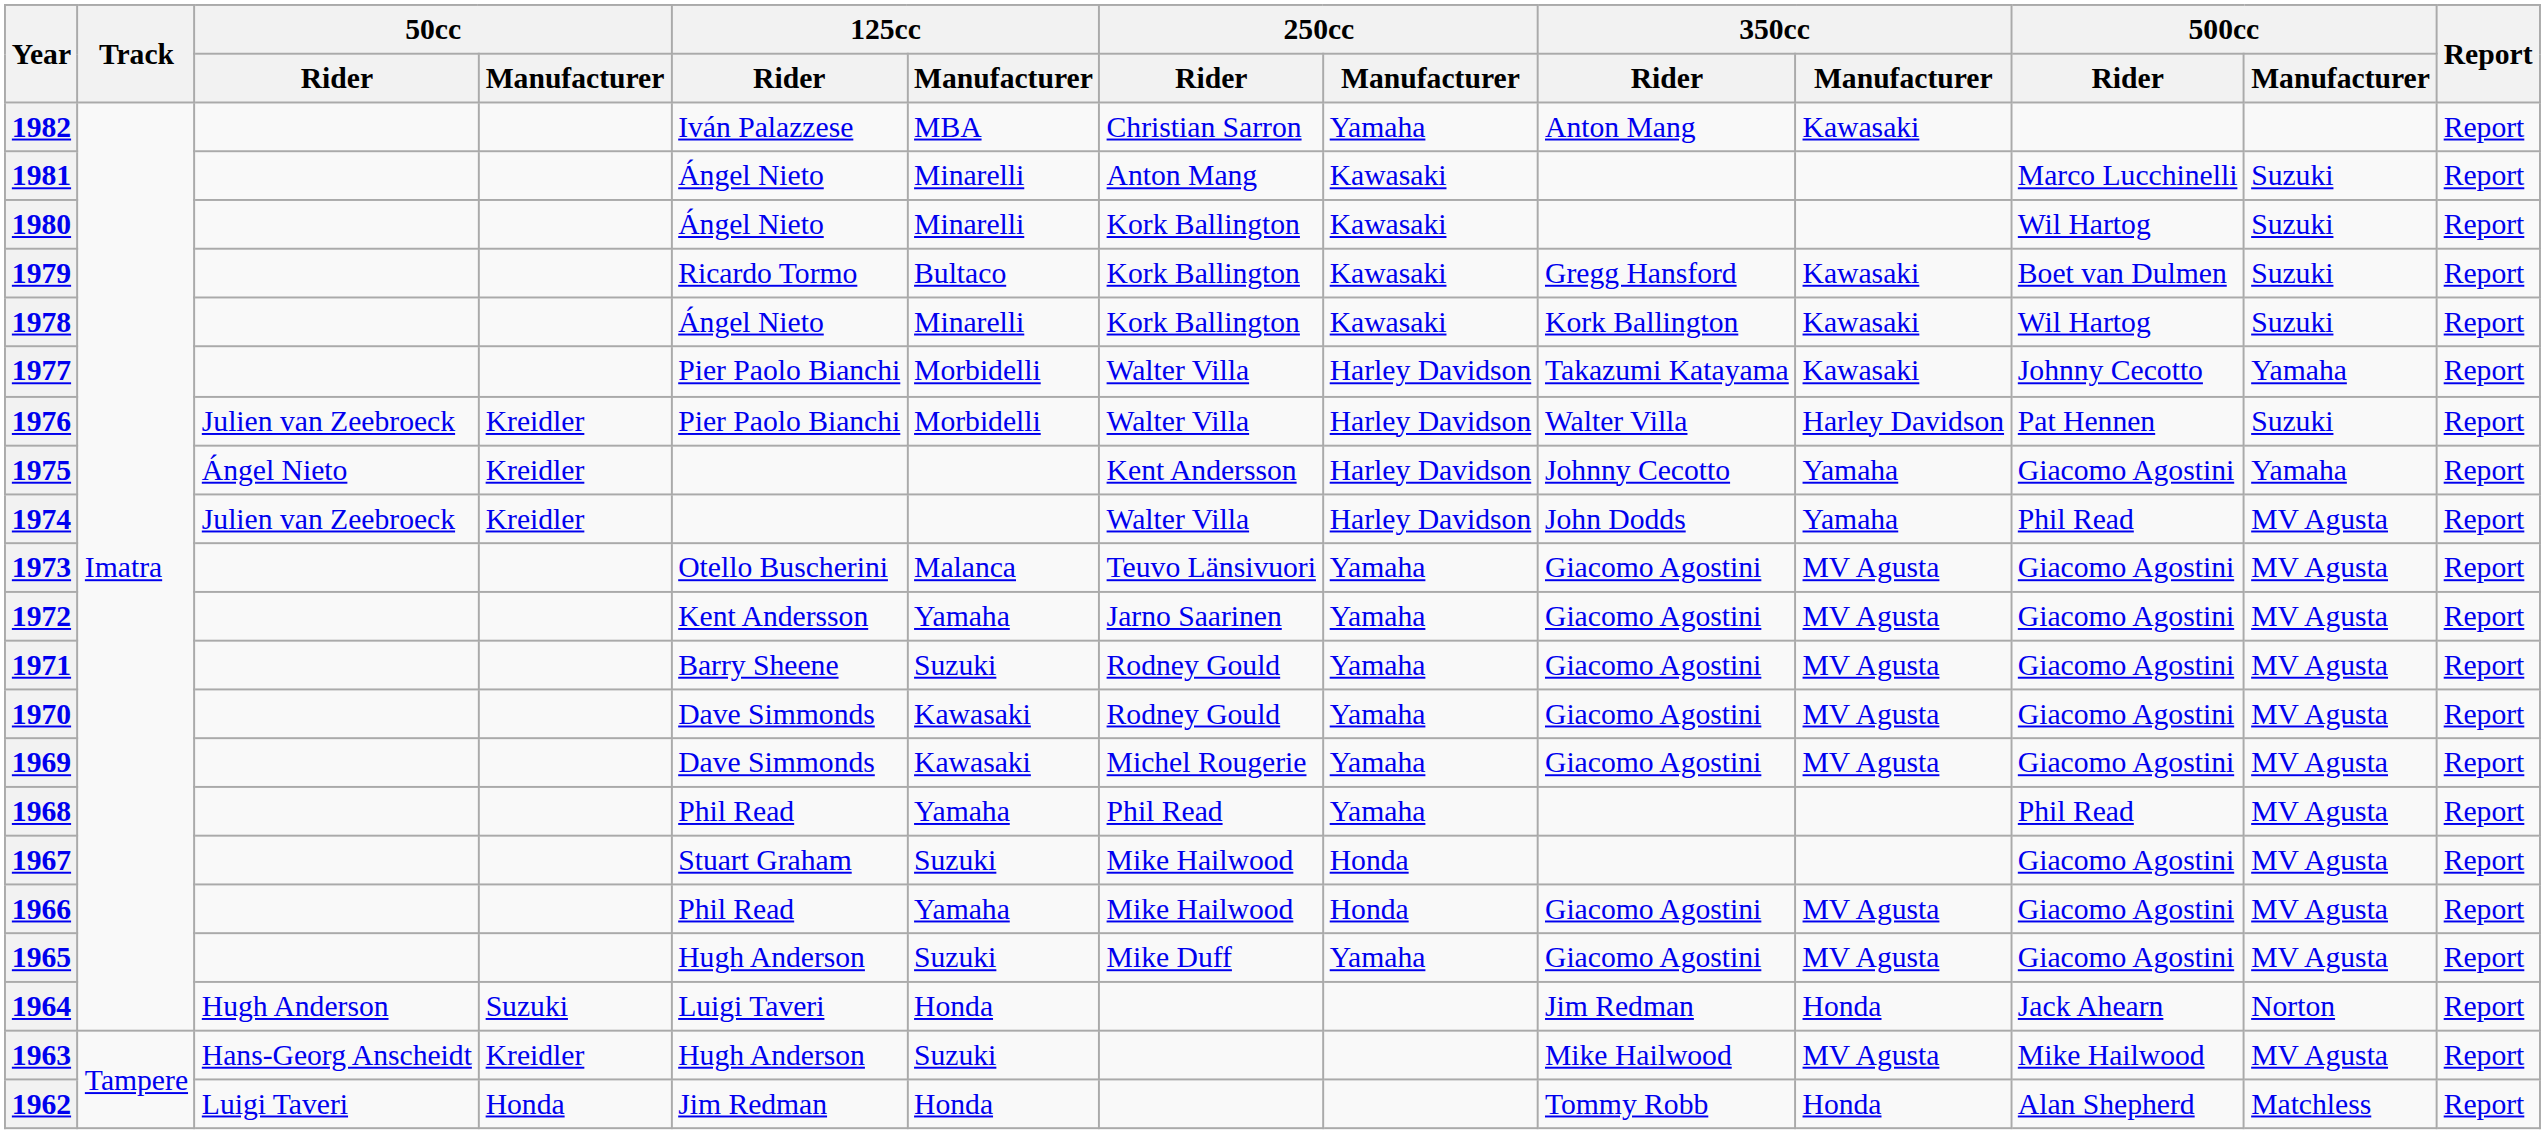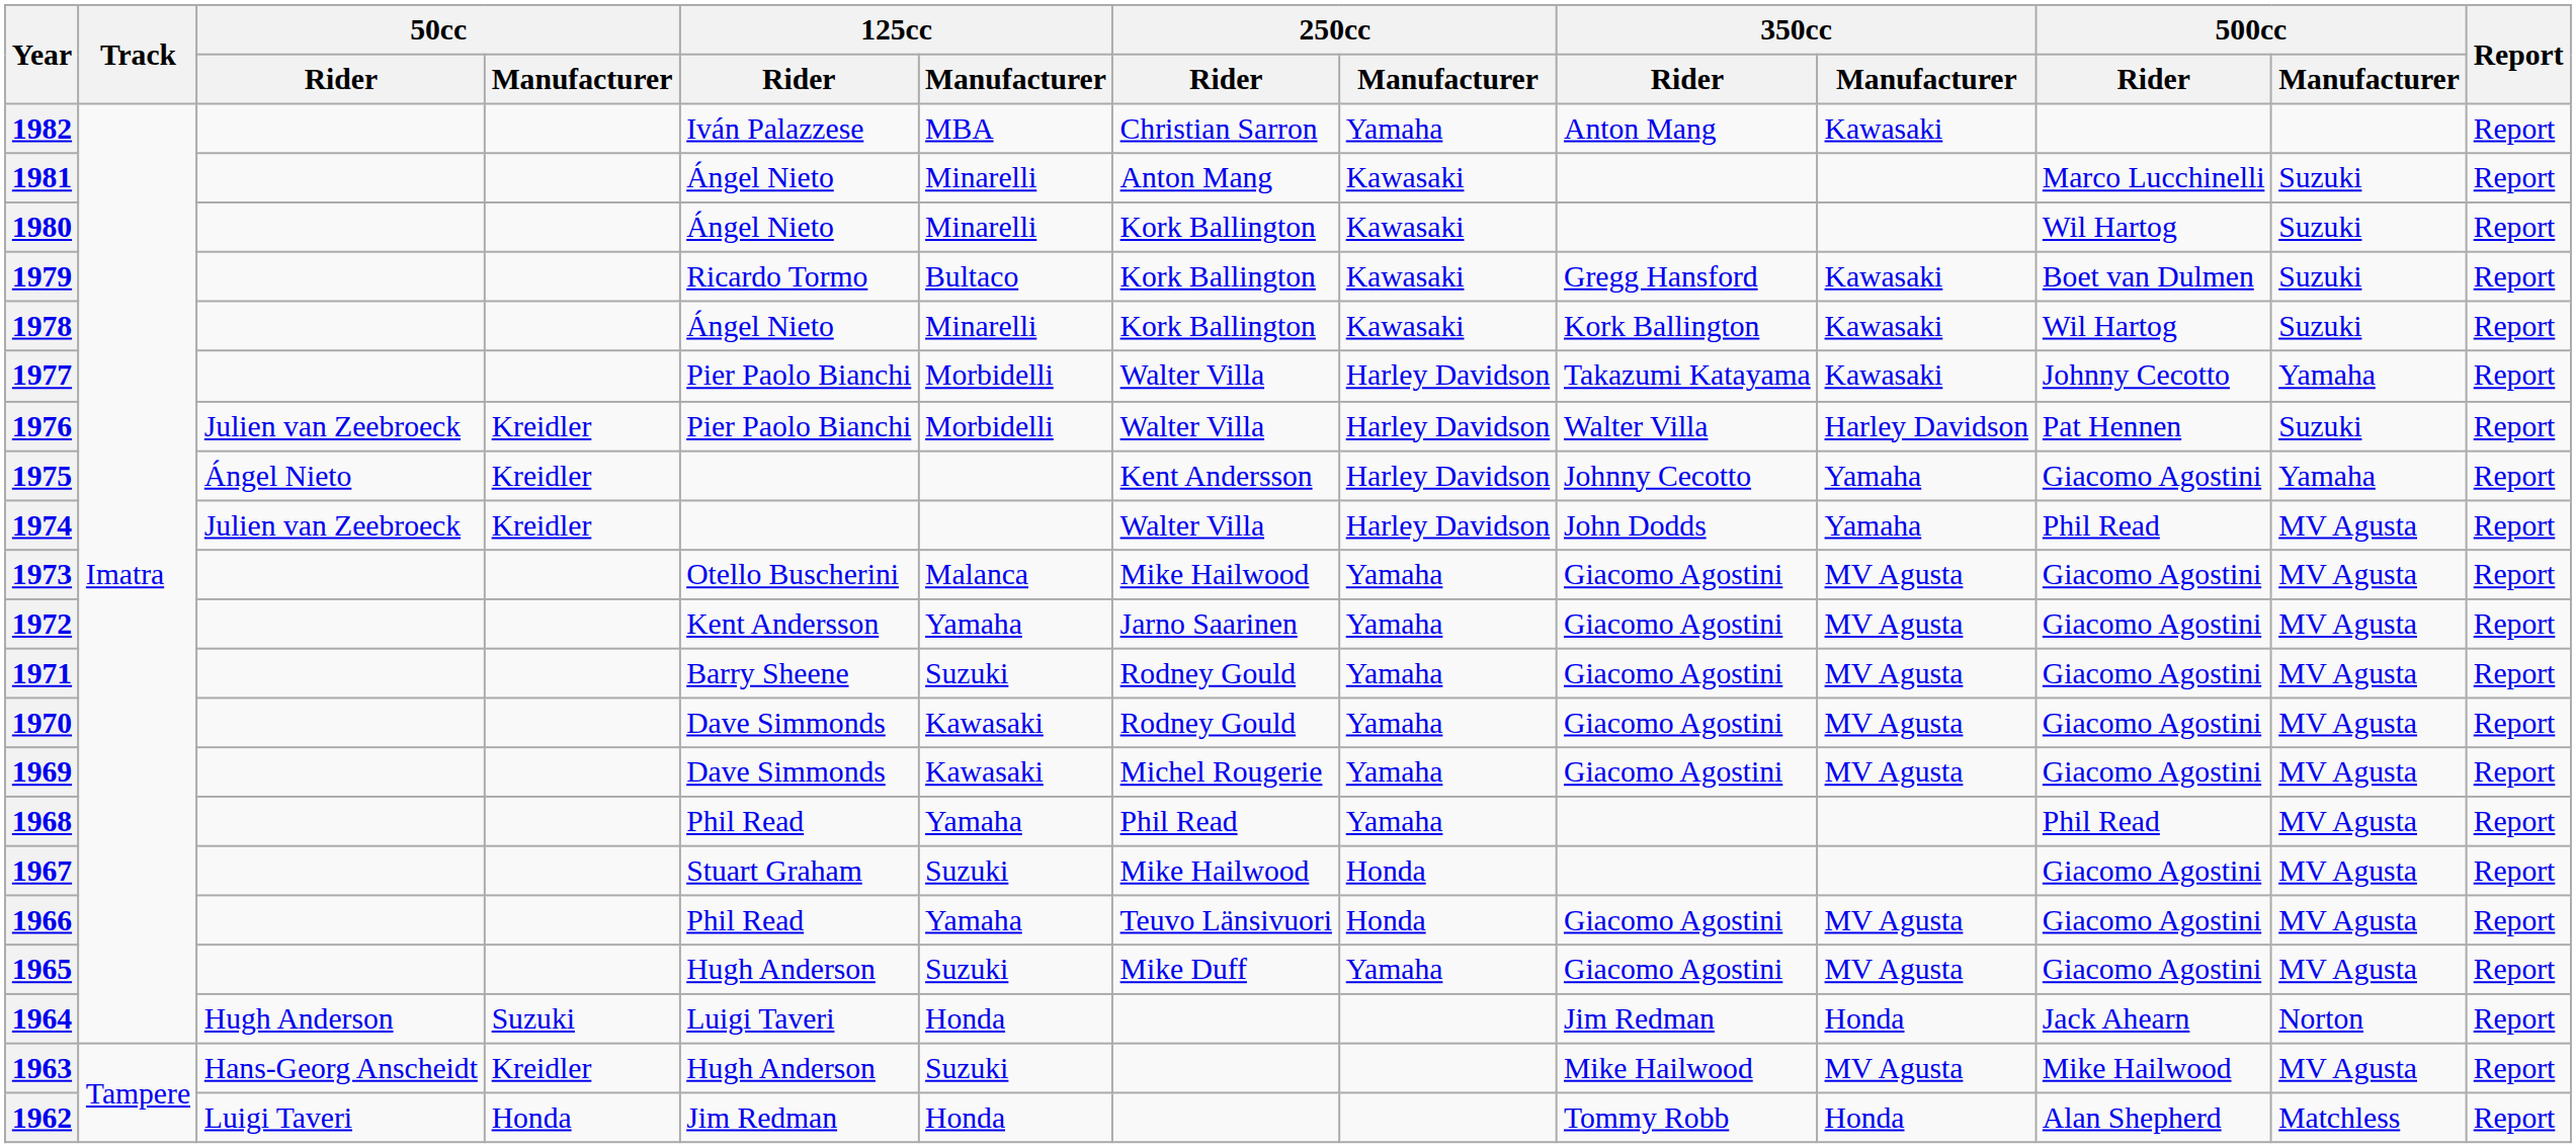1973 | 250cc / Rider: Teuvo Länsivuori -> Mike Hailwood
1966 | 250cc / Rider: Mike Hailwood -> Teuvo Länsivuori
